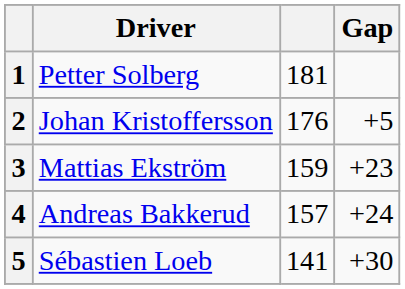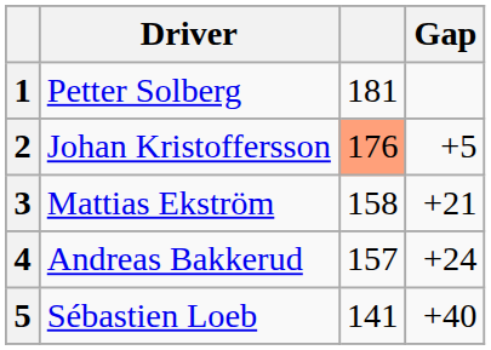2 | column 3: no background -> lightsalmon background
3 | column 3: 159 -> 158
3 | Gap: +23 -> +21
5 | Gap: +30 -> +40
